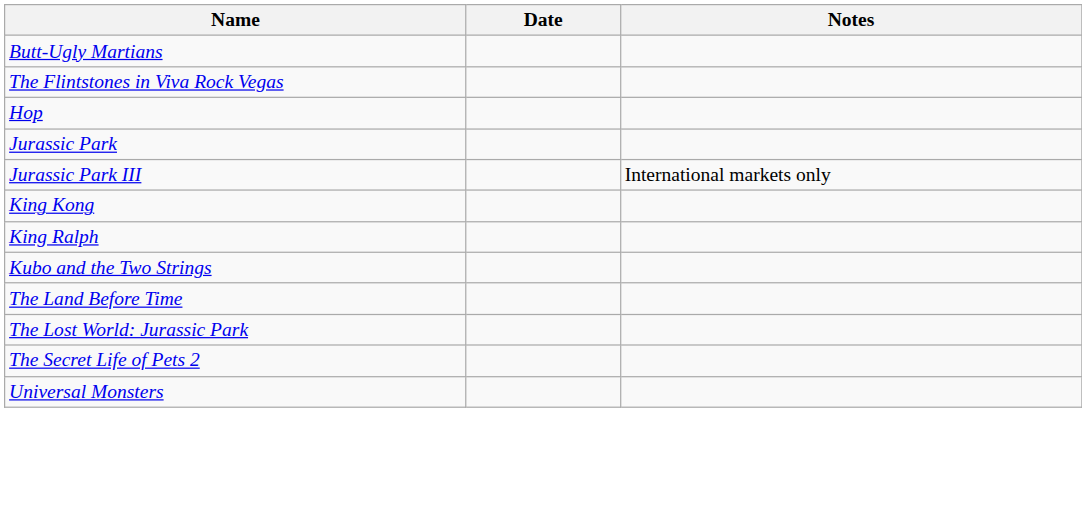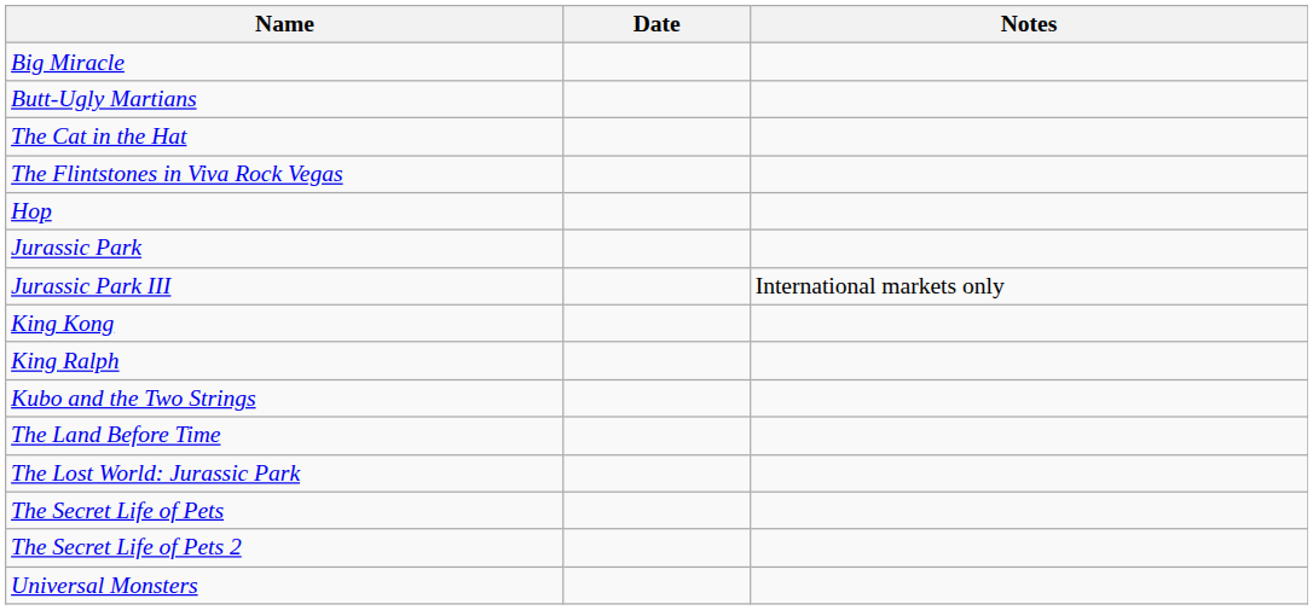+ row: Big Miracle
+ row: The Cat in the Hat
+ row: The Secret Life of Pets
